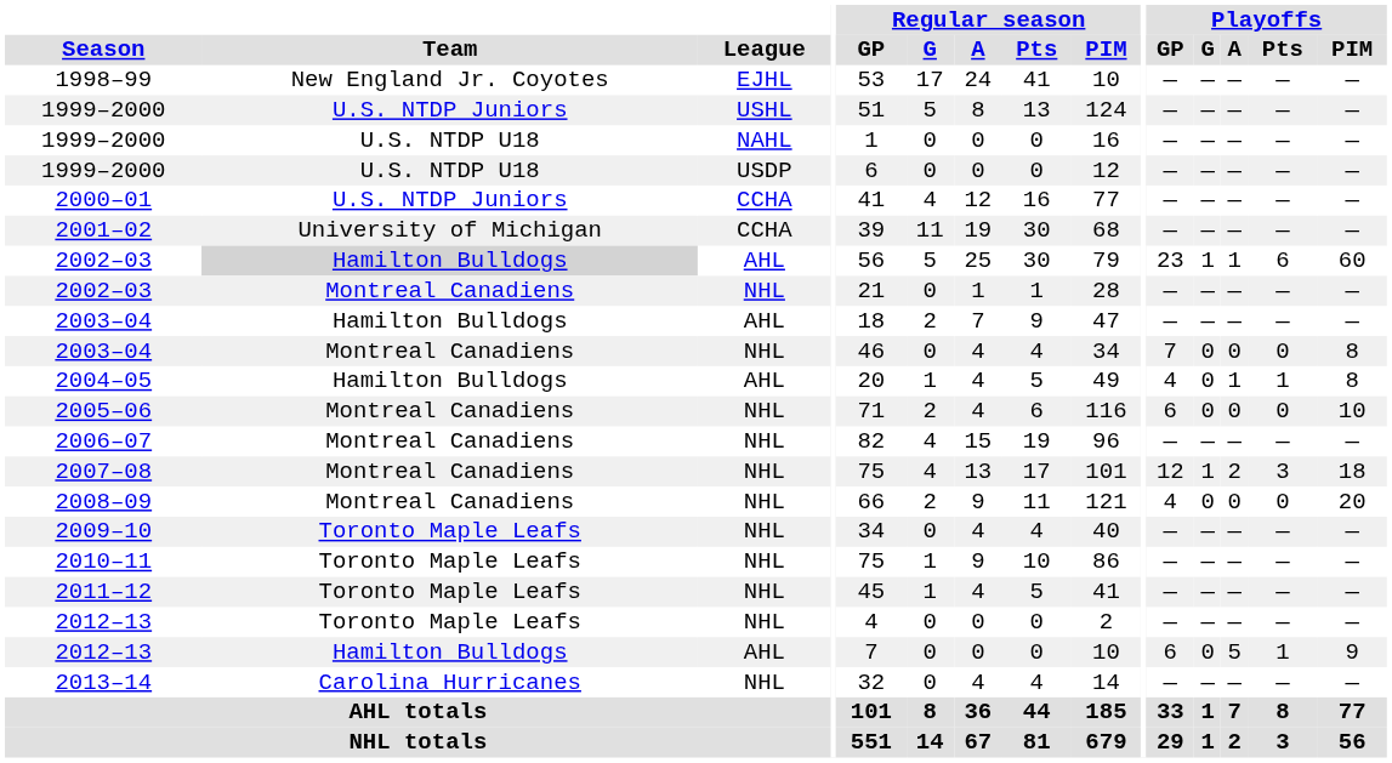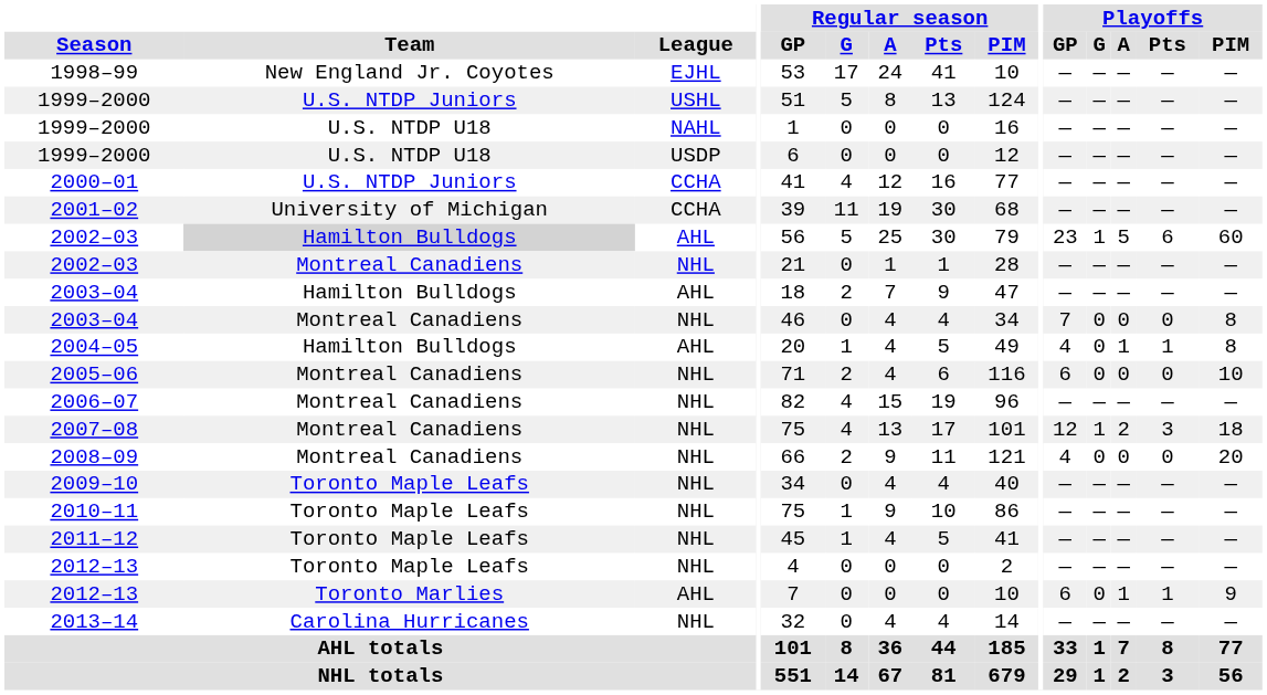2002–03 / AHL | Playoffs / A: 1 -> 5
2012–13 / AHL | Team: Hamilton Bulldogs -> Toronto Marlies
2012–13 / AHL | Playoffs / A: 5 -> 1
